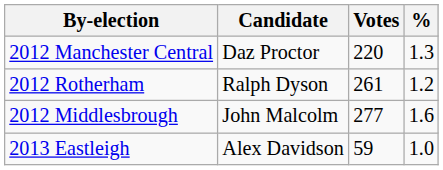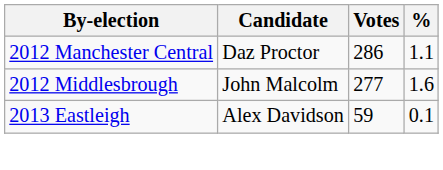2012 Manchester Central | Votes: 220 -> 286
2012 Manchester Central | %: 1.3 -> 1.1
- row: 2012 Rotherham | Ralph Dyson | 261 | 1.2
2013 Eastleigh | %: 1.0 -> 0.1
